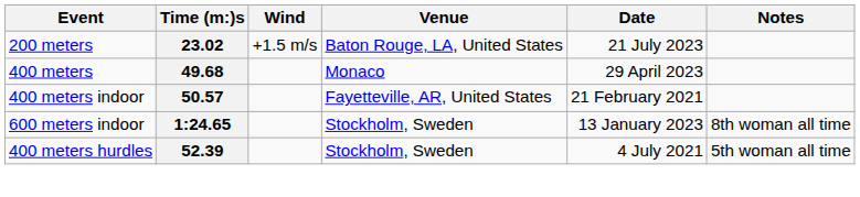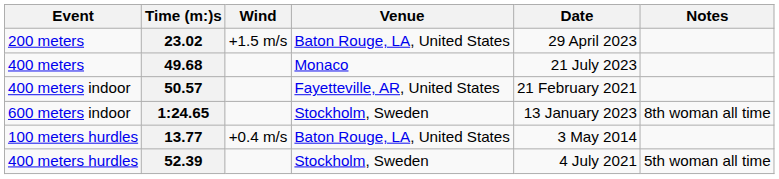23.02 | Date: 21 July 2023 -> 29 April 2023
49.68 | Date: 29 April 2023 -> 21 July 2023
+ row: 100 meters hurdles | 13.77 | +0.4 m/s | Baton Rouge, LA, United States | 3 May 2014
